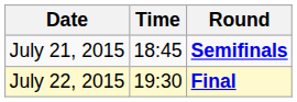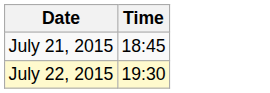- column: Round | Semifinals | Final
